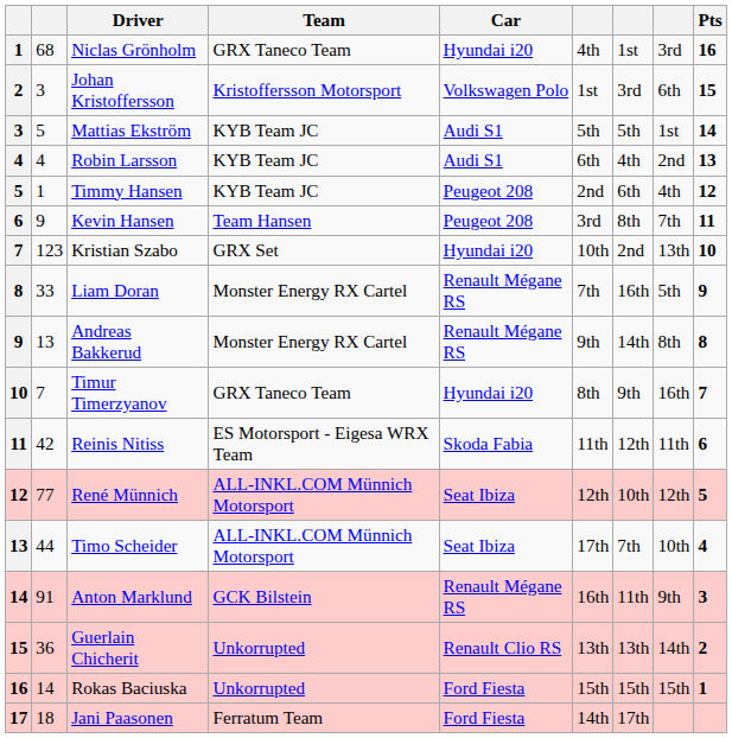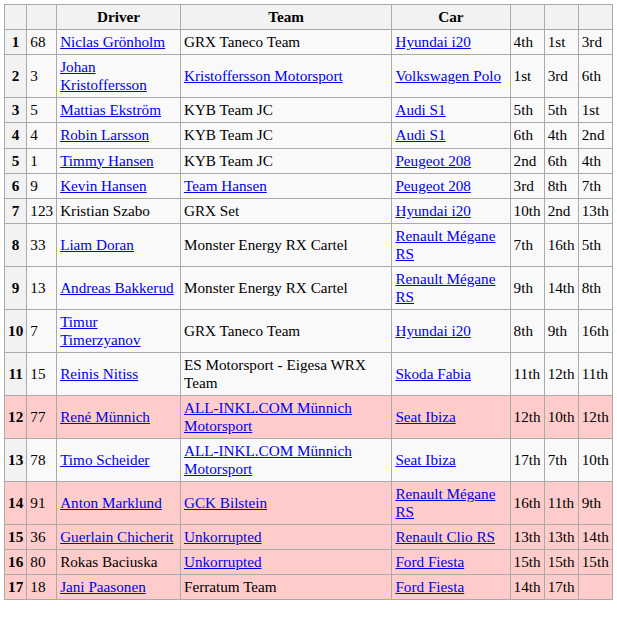- column: Pts | 16 | 15 | 14 | 13 | 12 | 11 | 10 | 9 | 8 | 7 | 6 | 5 | 4 | 3 | 2 | 1
Reinis Nitiss | column 2: 42 -> 15
Timo Scheider | column 2: 44 -> 78
Rokas Baciuska | column 2: 14 -> 80
